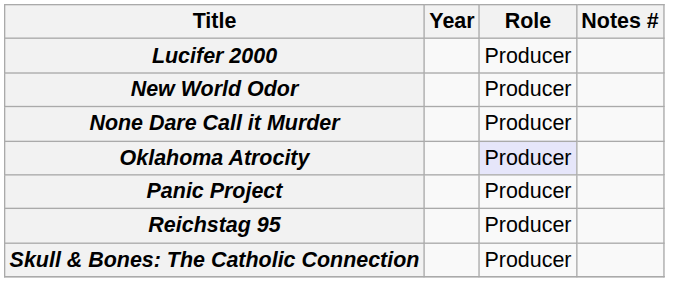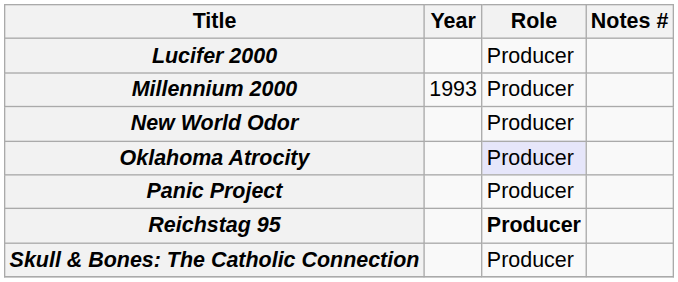+ row: Millennium 2000 | 1993 | Producer
- row: None Dare Call it Murder | Producer
Reichstag 95 | Role: normal -> bold
